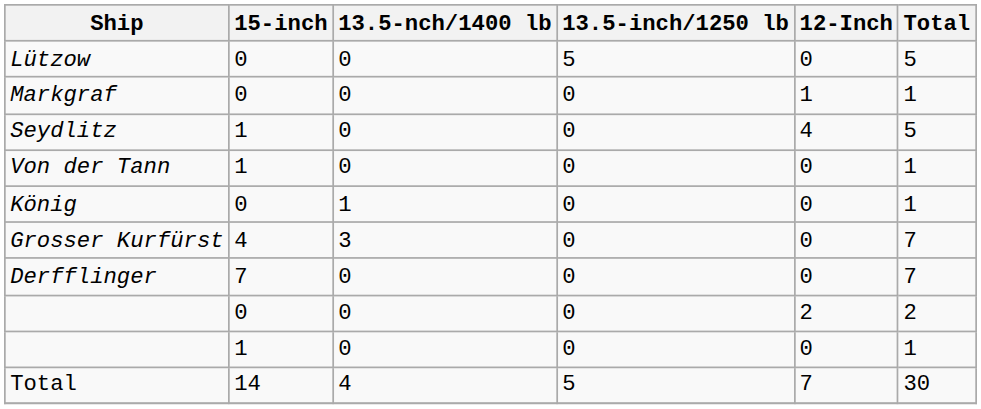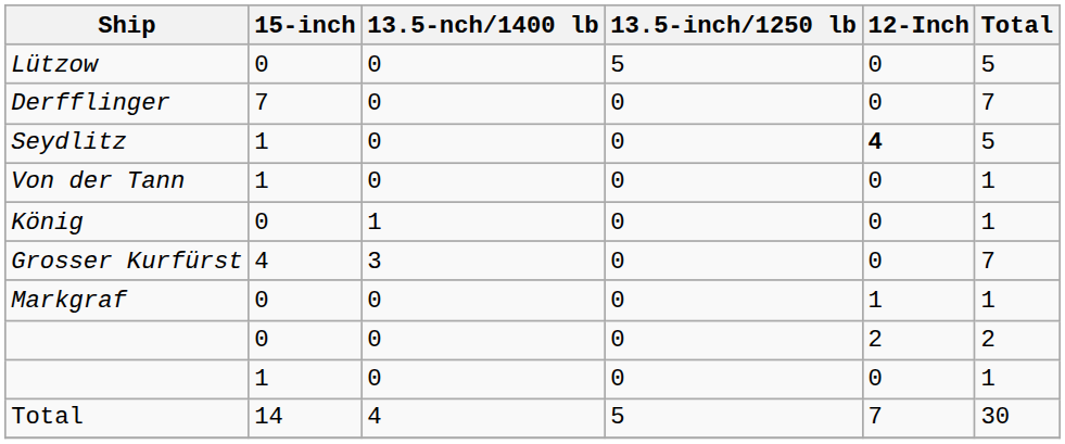rows swapped: Derfflinger <-> Markgraf
Seydlitz | 12-Inch: normal -> bold
